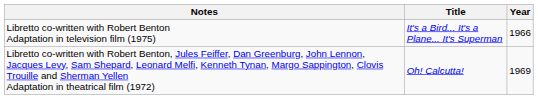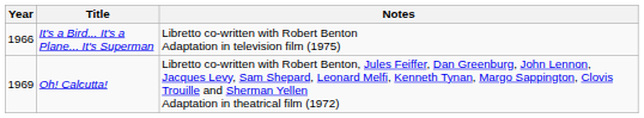columns swapped: Year <-> Notes
